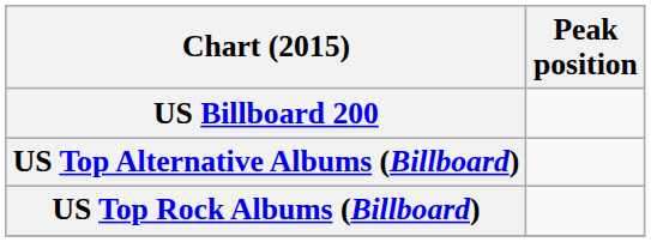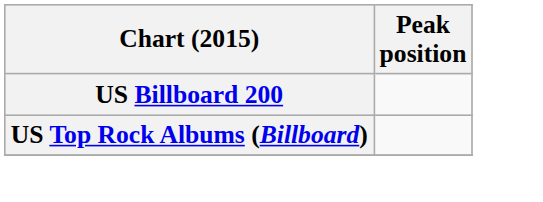- row: US Top Alternative Albums (Billboard)
